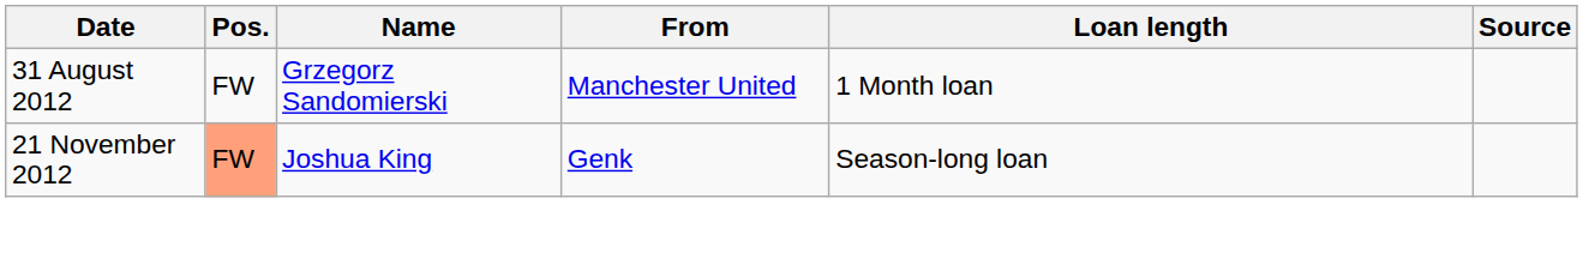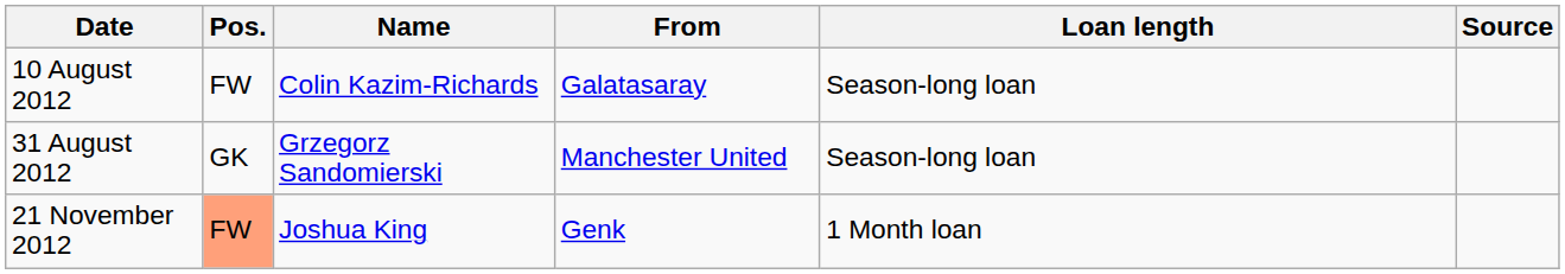+ row: 10 August 2012 | FW | Colin Kazim-Richards | Galatasaray | Season-long loan
31 August 2012 | Pos.: FW -> GK
31 August 2012 | Loan length: 1 Month loan -> Season-long loan
21 November 2012 | Loan length: Season-long loan -> 1 Month loan
